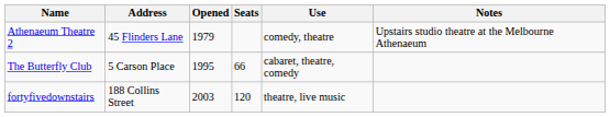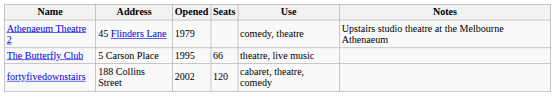The Butterfly Club | Use: cabaret, theatre, comedy -> theatre, live music
fortyfivedownstairs | Opened: 2003 -> 2002
fortyfivedownstairs | Use: theatre, live music -> cabaret, theatre, comedy
